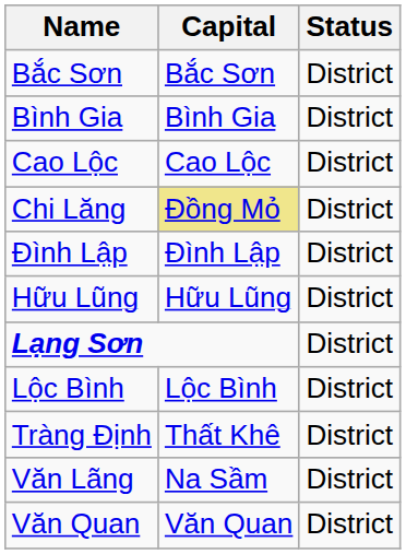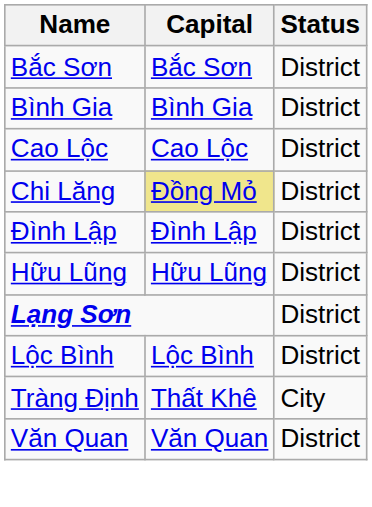Tràng Định | Status: District -> City
- row: Văn Lãng | Na Sầm | District
